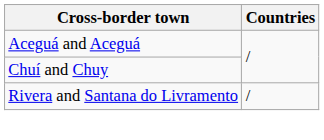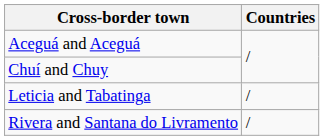+ row: Leticia and Tabatinga | /
